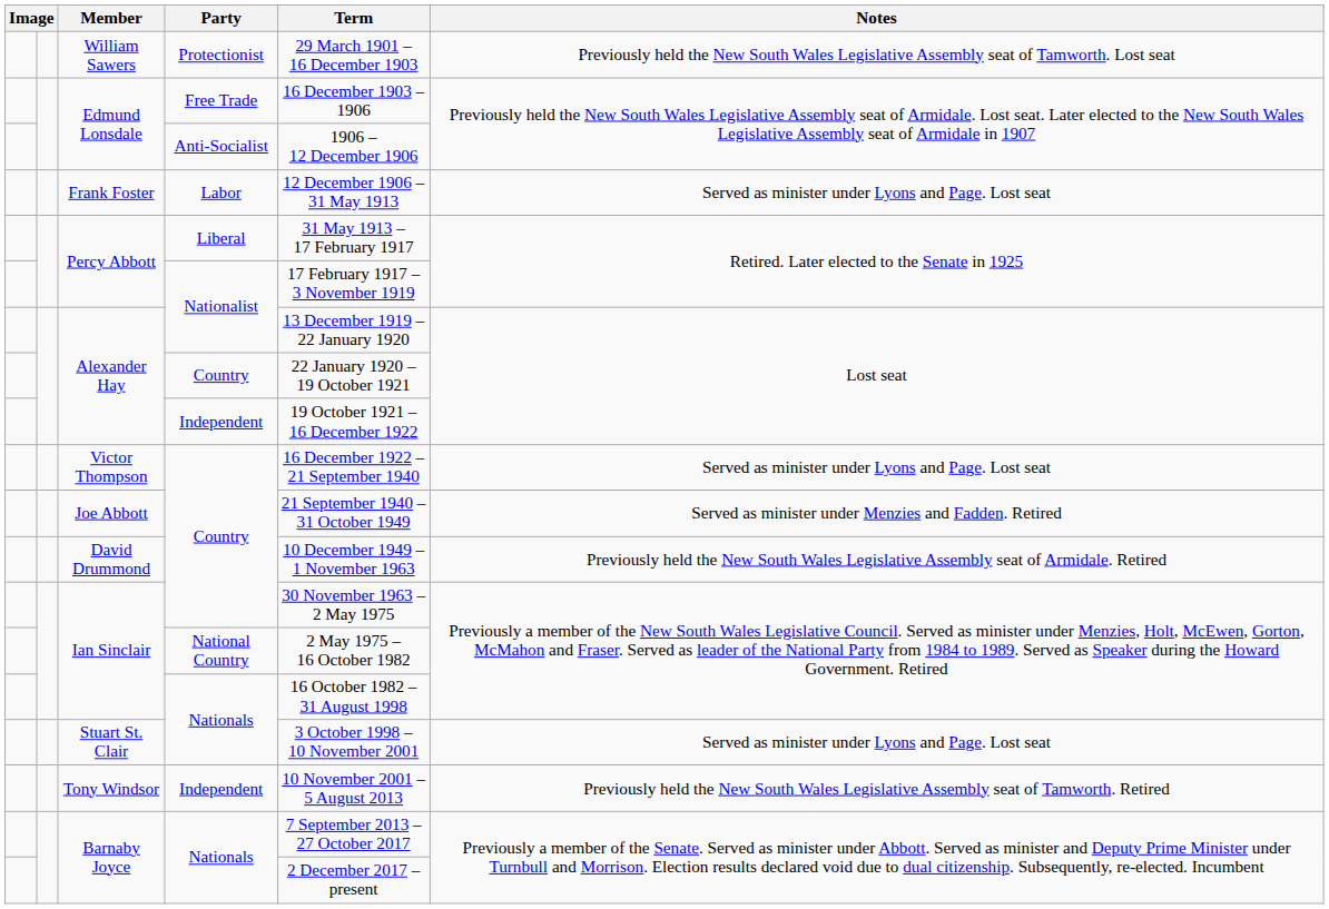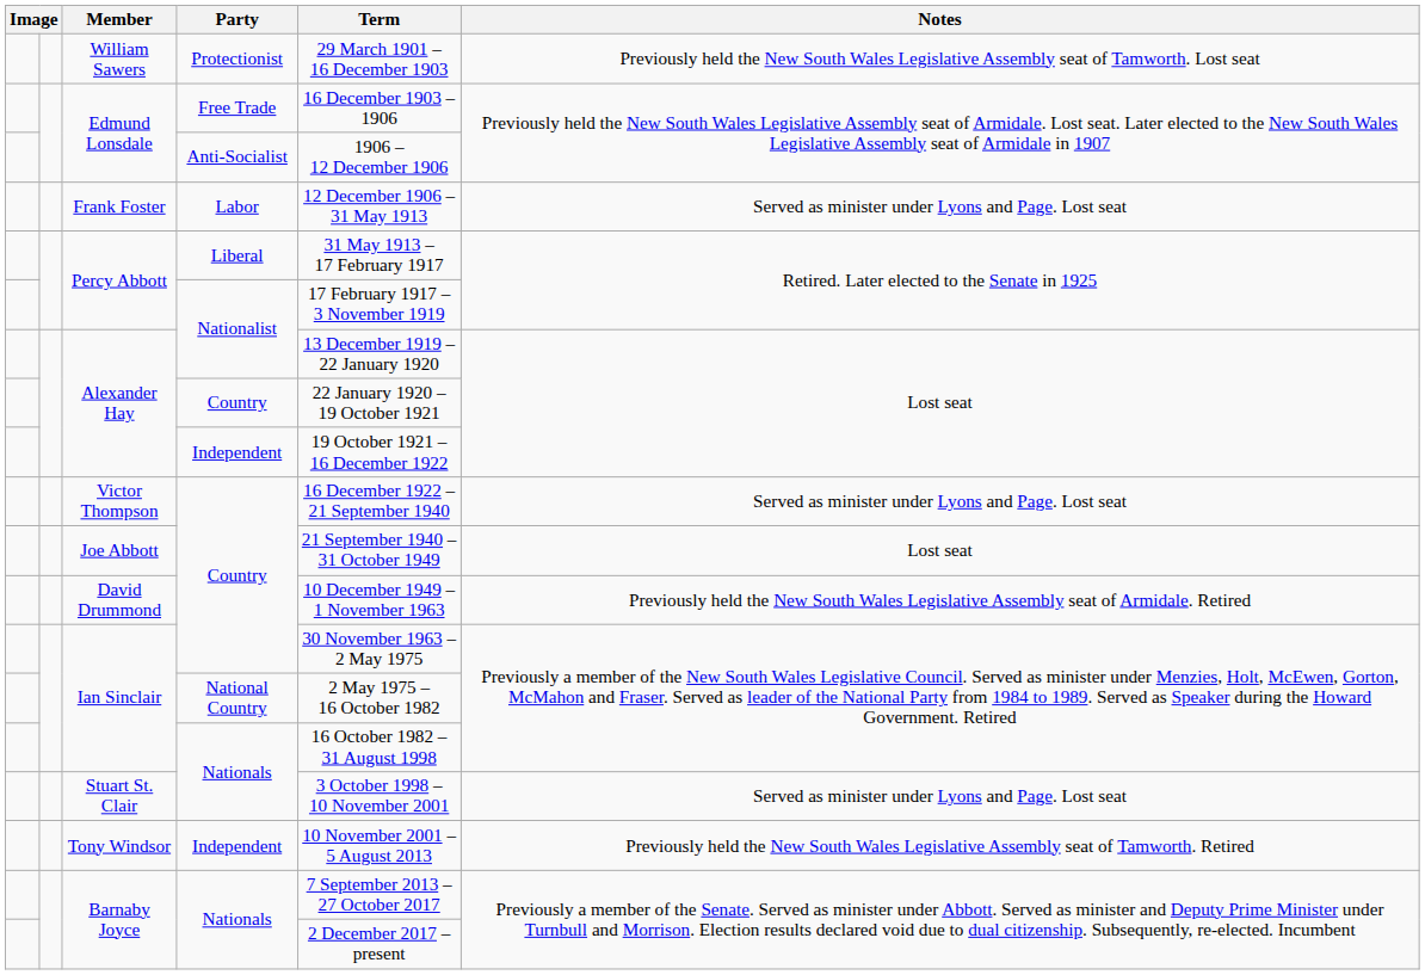Joe Abbott | Notes: Served as minister under Menzies and Fadden. Retired -> Lost seat
